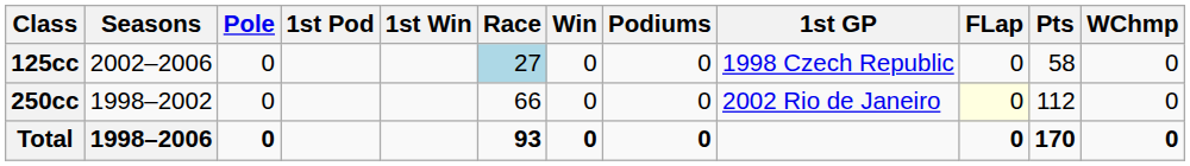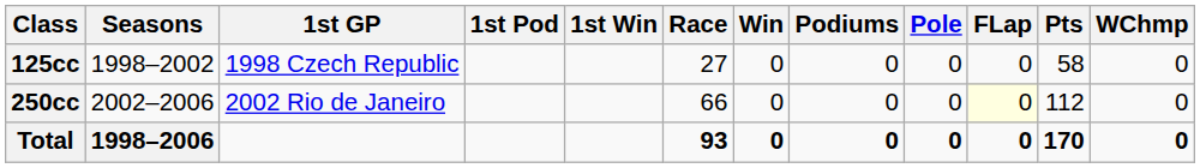columns swapped: 1st GP <-> Pole
125cc | Seasons: 2002–2006 -> 1998–2002
125cc | Race: lightblue background -> no background
250cc | Seasons: 1998–2002 -> 2002–2006
